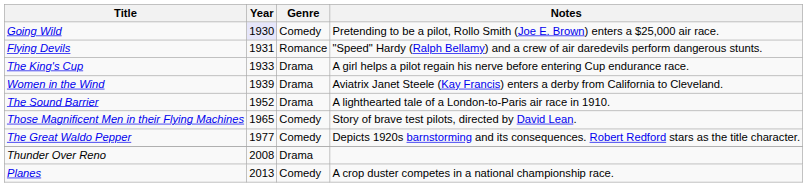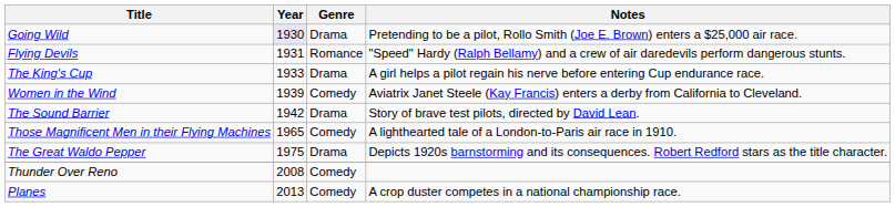Going Wild | Genre: Comedy -> Drama
Women in the Wind | Genre: Drama -> Comedy
The Sound Barrier | Year: 1952 -> 1942
The Sound Barrier | Notes: A lighthearted tale of a London-to-Paris air race in 1910. -> Story of brave test pilots, directed by David Lean.
Those Magnificent Men in their Flying Machines | Notes: Story of brave test pilots, directed by David Lean. -> A lighthearted tale of a London-to-Paris air race in 1910.
The Great Waldo Pepper | Year: 1977 -> 1975
The Great Waldo Pepper | Genre: Comedy -> Drama
Thunder Over Reno | Genre: Drama -> Comedy
